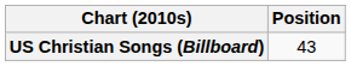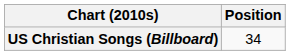US Christian Songs (Billboard) | Position: 43 -> 34
